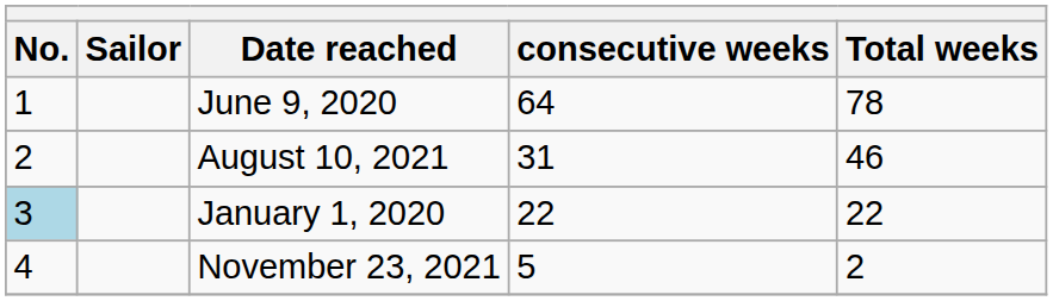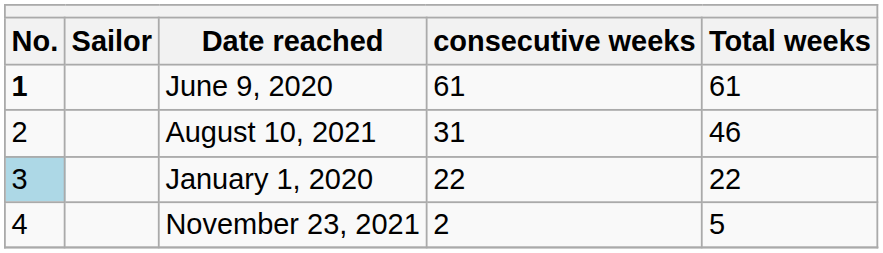June 9, 2020 | No.: normal -> bold
June 9, 2020 | consecutive weeks: 64 -> 61
June 9, 2020 | Total weeks: 78 -> 61
November 23, 2021 | consecutive weeks: 5 -> 2
November 23, 2021 | Total weeks: 2 -> 5
